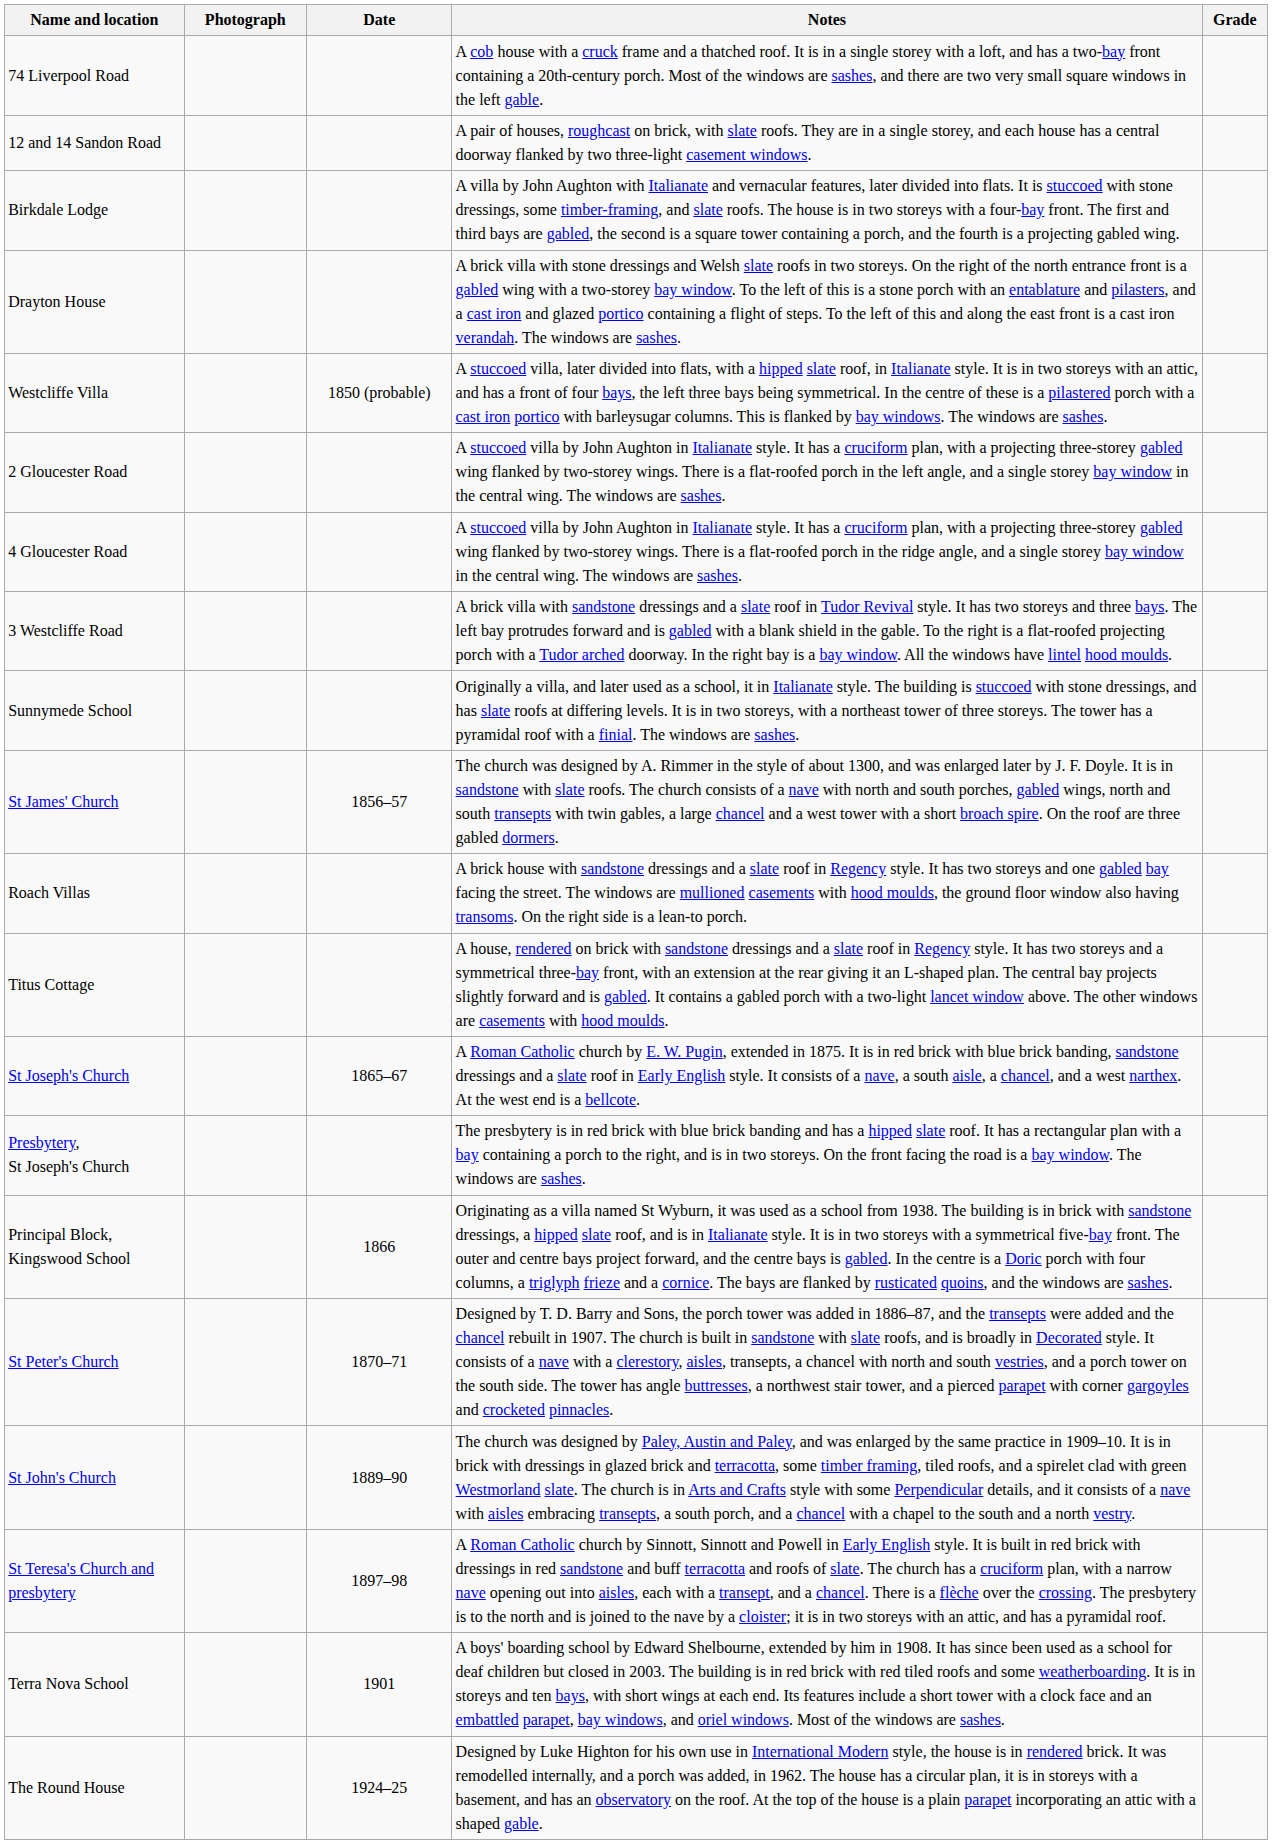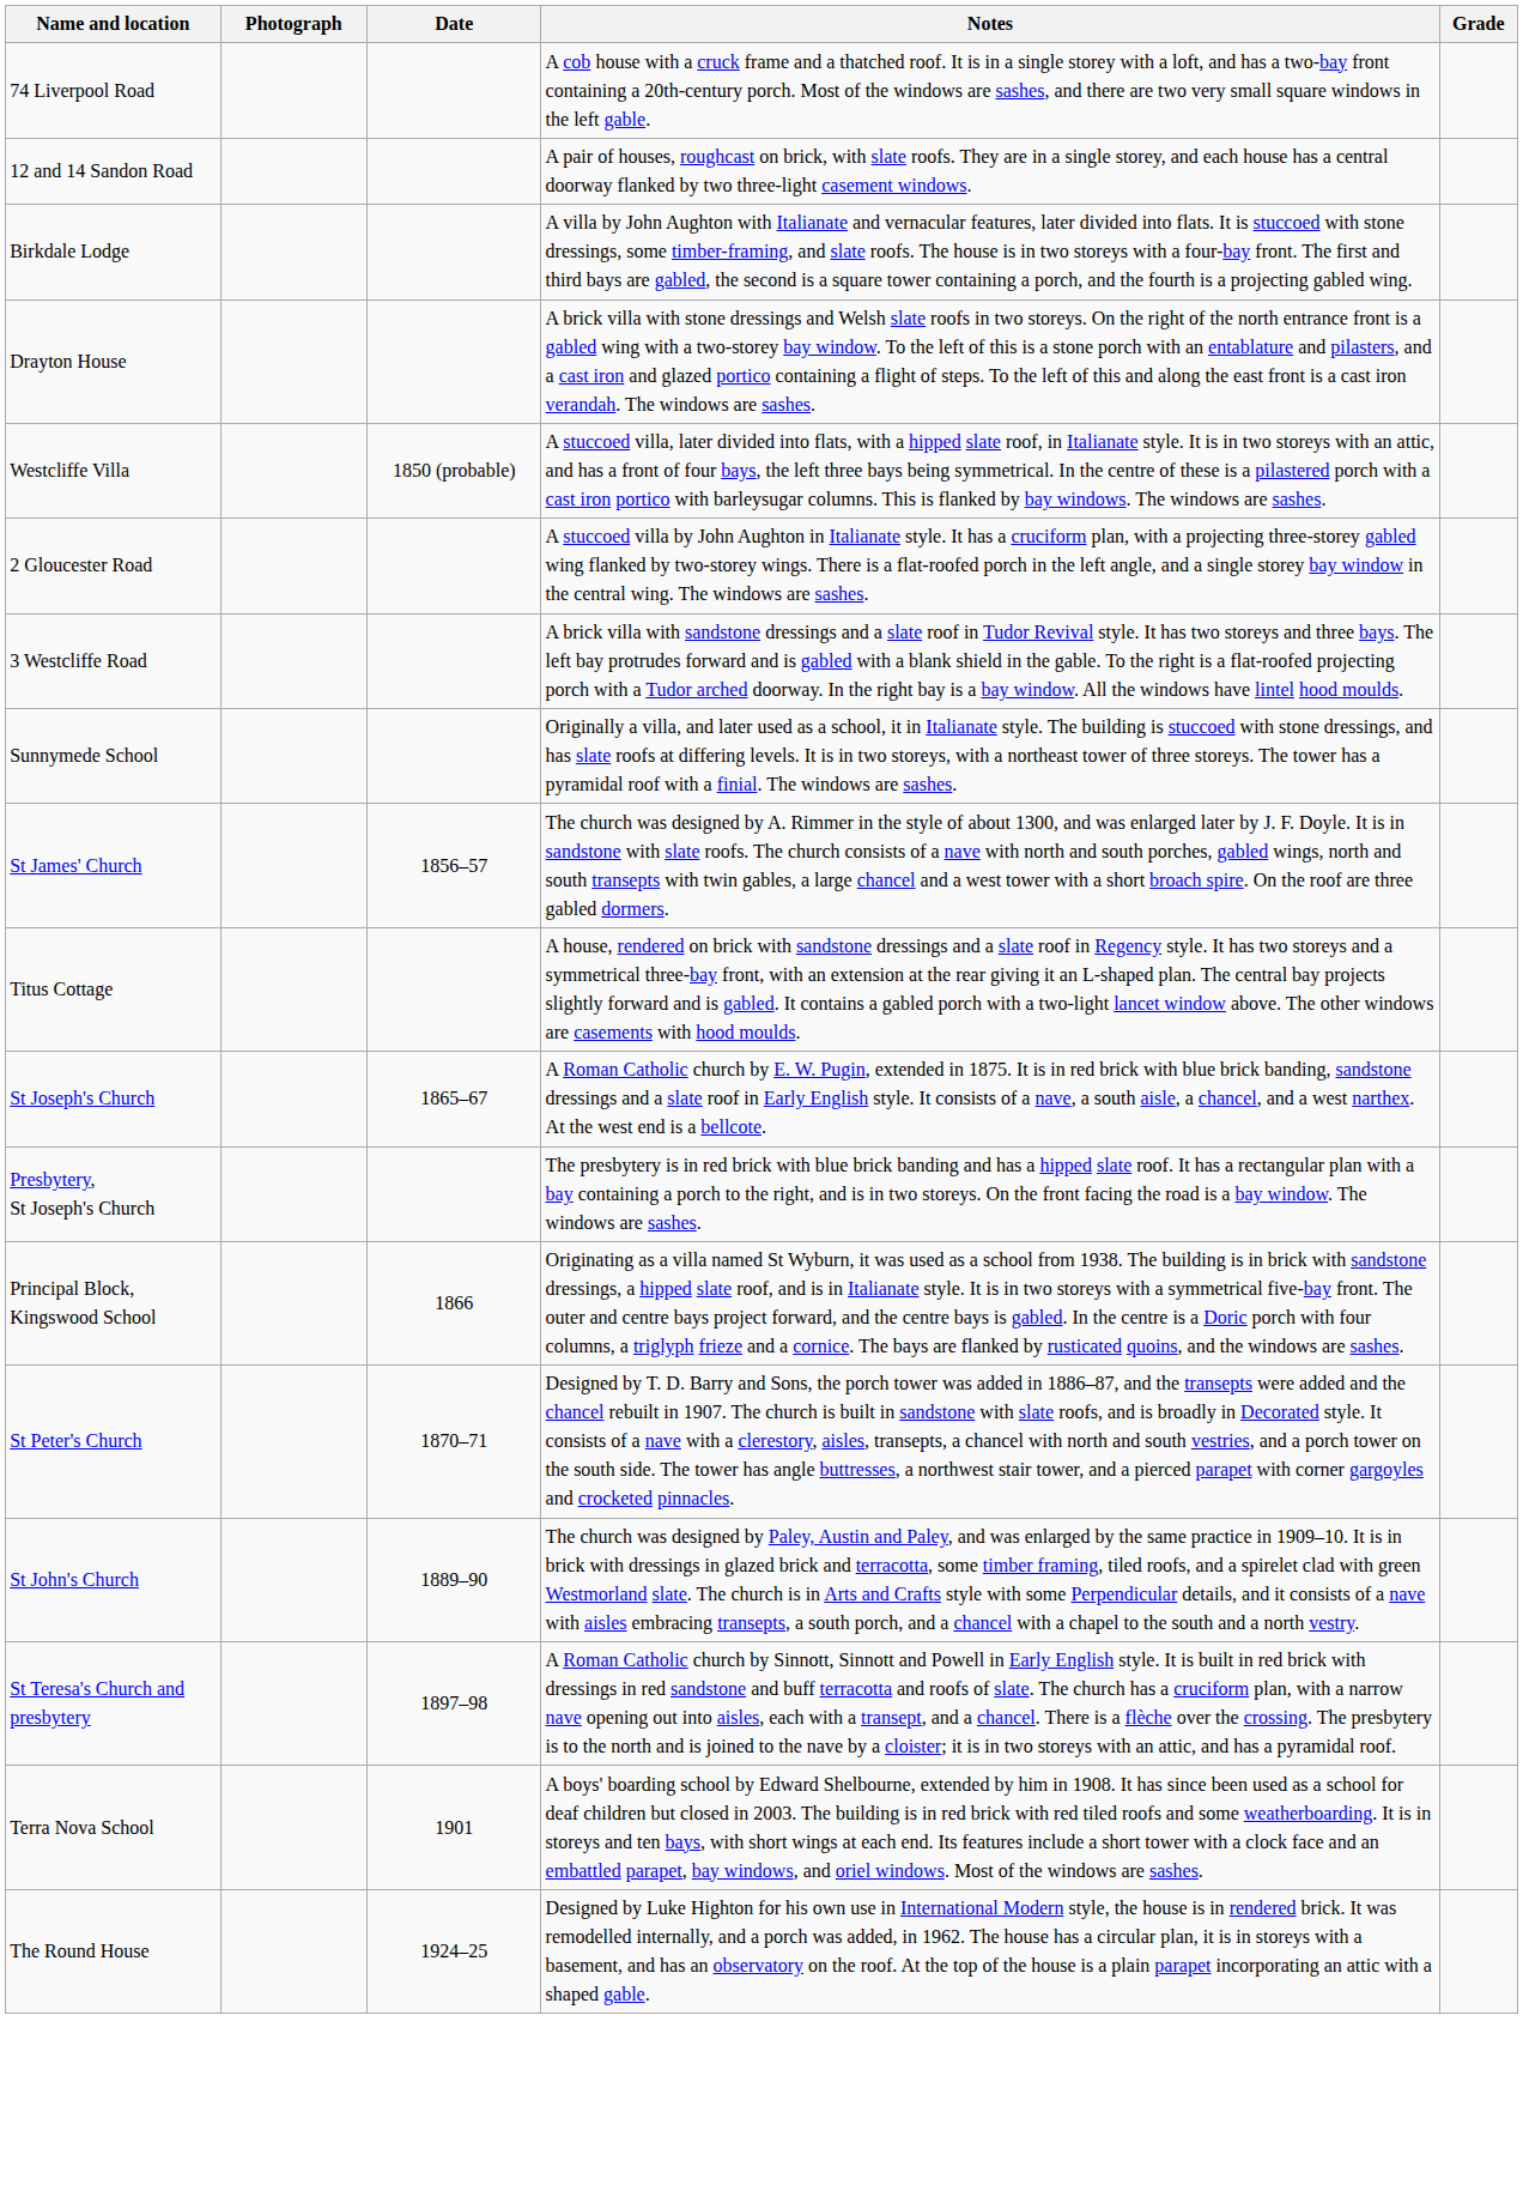- row: 4 Gloucester Road | A stuccoed villa by John Aughton in Italianate style. It has a cruciform plan, with a projecting three-storey gabled wing flanked by two-storey wings. There is a flat-roofed porch in the ridge angle, and a single storey bay window in the central wing. The windows are sashes.
- row: Roach Villas | A brick house with sandstone dressings and a slate roof in Regency style. It has two storeys and one gabled bay facing the street. The windows are mullioned casements with hood moulds, the ground floor window also having transoms. On the right side is a lean-to porch.
